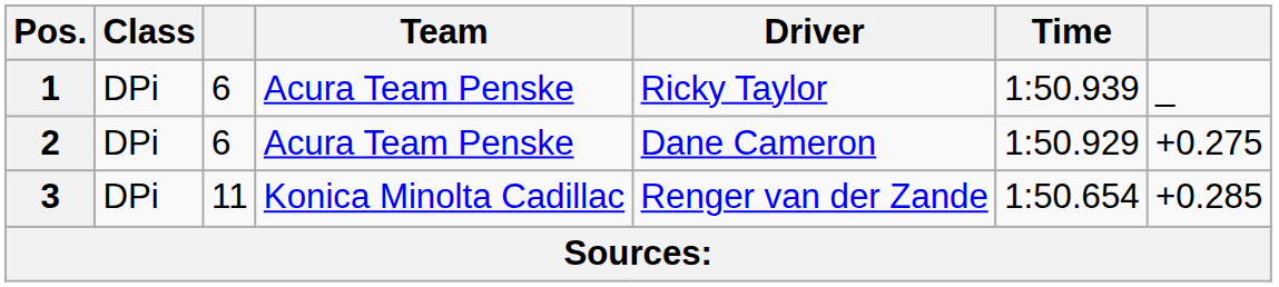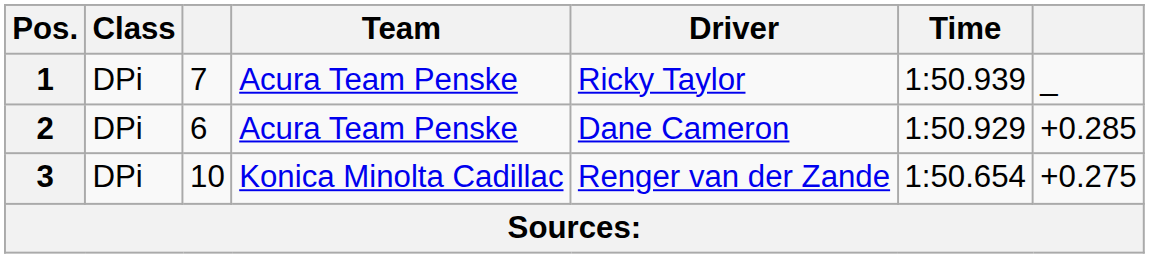1 | column 3: 6 -> 7
2 | column 7: +0.275 -> +0.285
3 | column 3: 11 -> 10
3 | column 7: +0.285 -> +0.275
